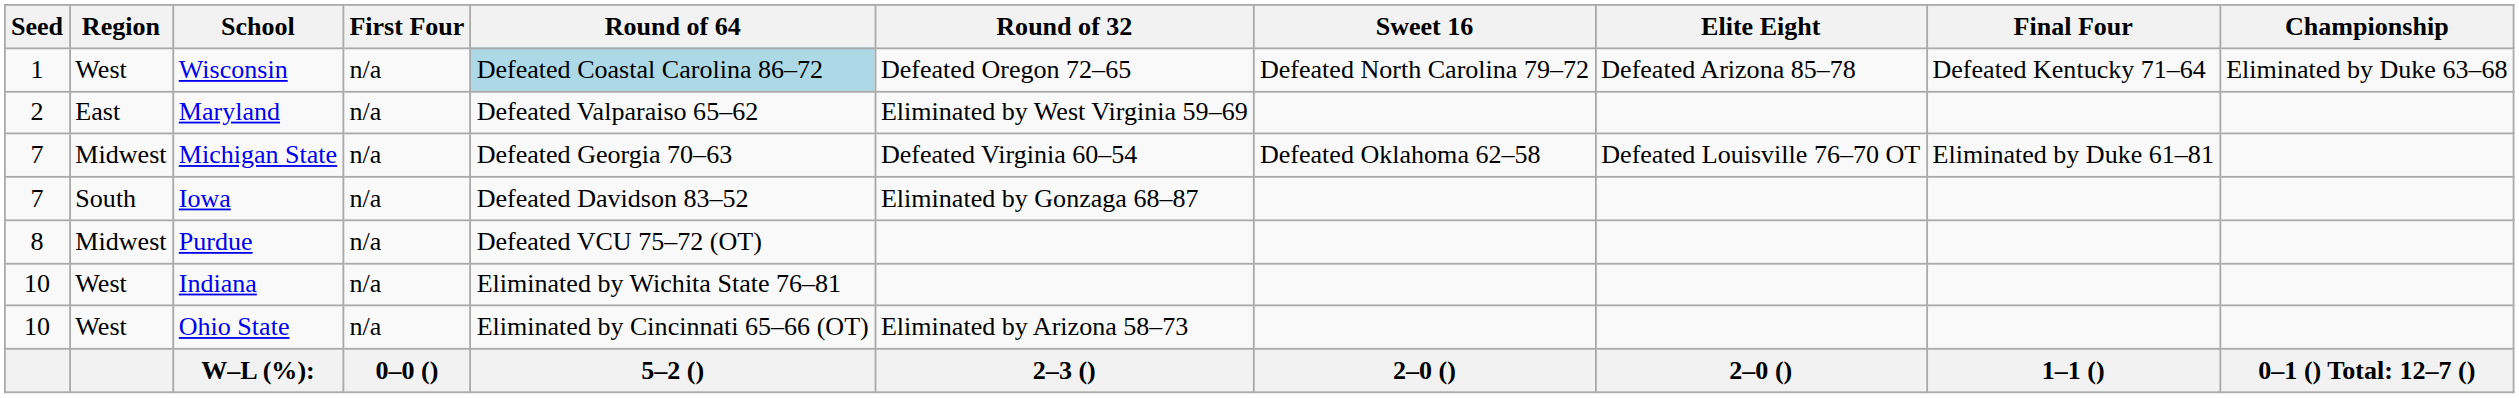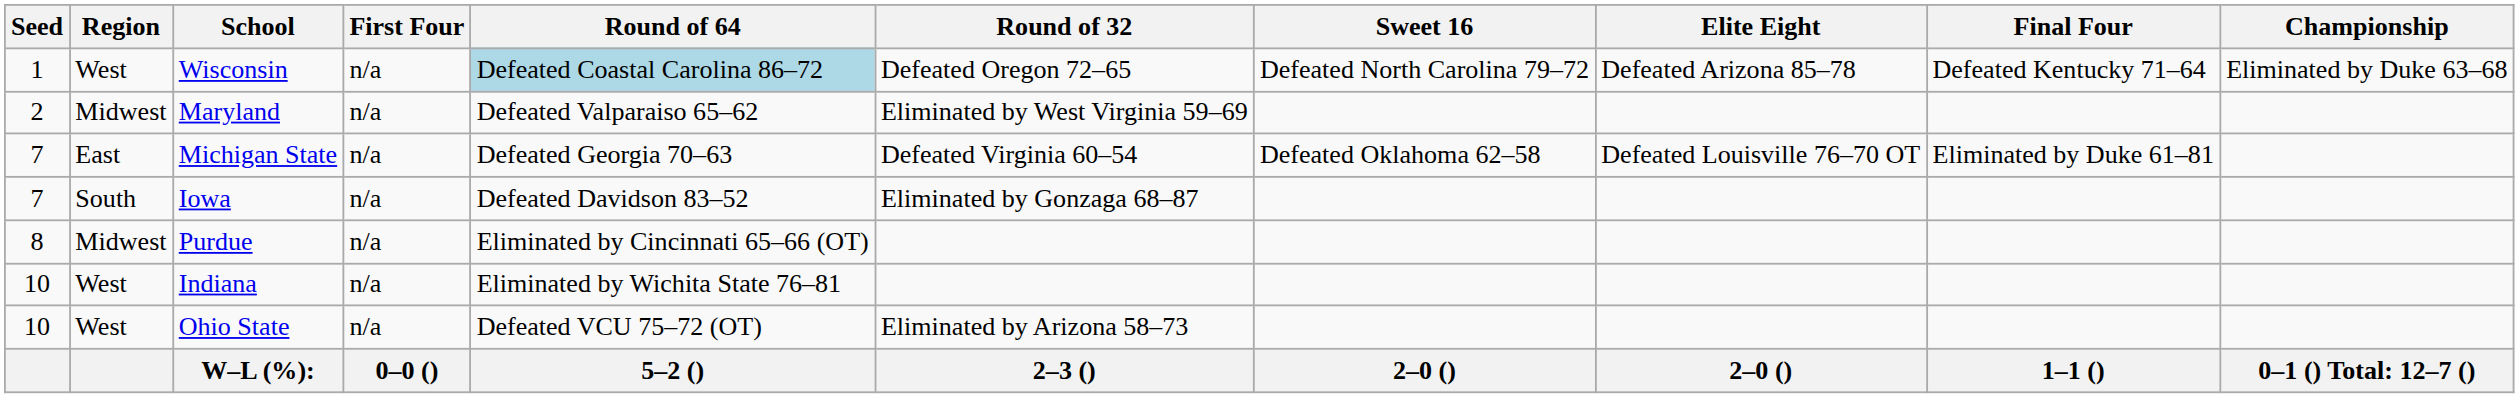Maryland | Region: East -> Midwest
Michigan State | Region: Midwest -> East
Purdue | Round of 64: Defeated VCU 75–72 (OT) -> Eliminated by Cincinnati 65–66 (OT)
Ohio State | Round of 64: Eliminated by Cincinnati 65–66 (OT) -> Defeated VCU 75–72 (OT)
